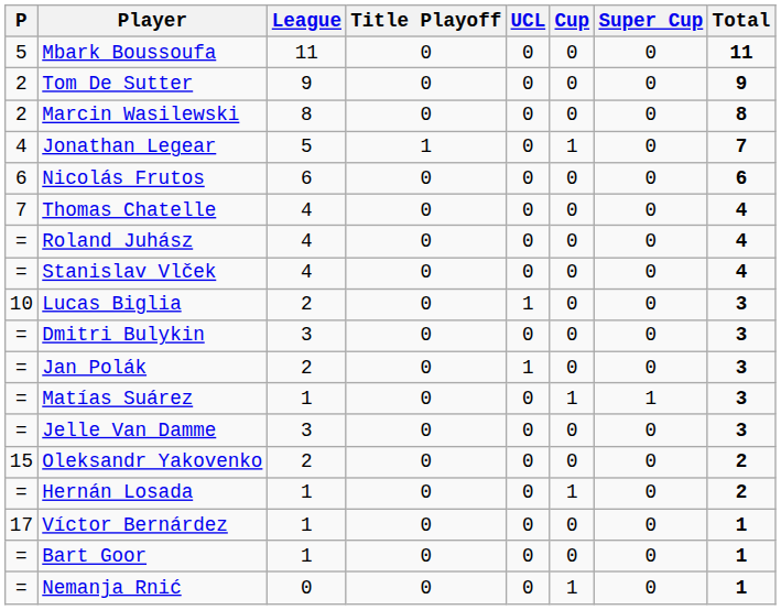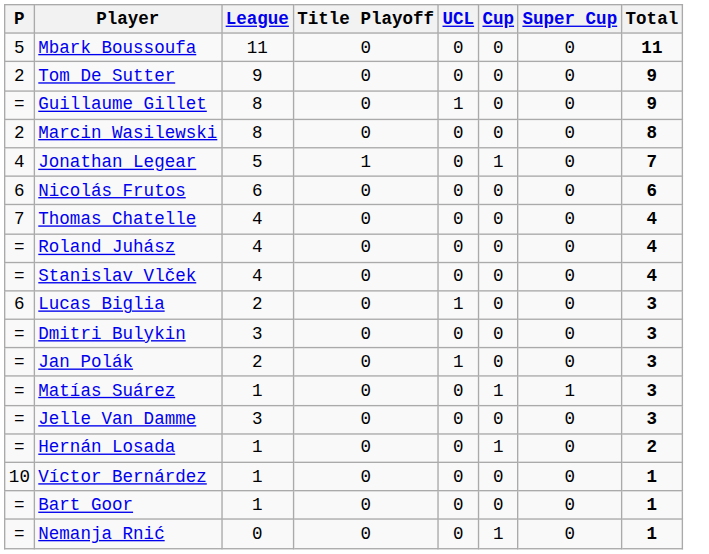+ row: = | Guillaume Gillet | 8 | 0 | 1 | 0 | 0 | 9
Lucas Biglia | P: 10 -> 6
- row: 15 | Oleksandr Yakovenko | 2 | 0 | 0 | 0 | 0 | 2
Víctor Bernárdez | P: 17 -> 10
